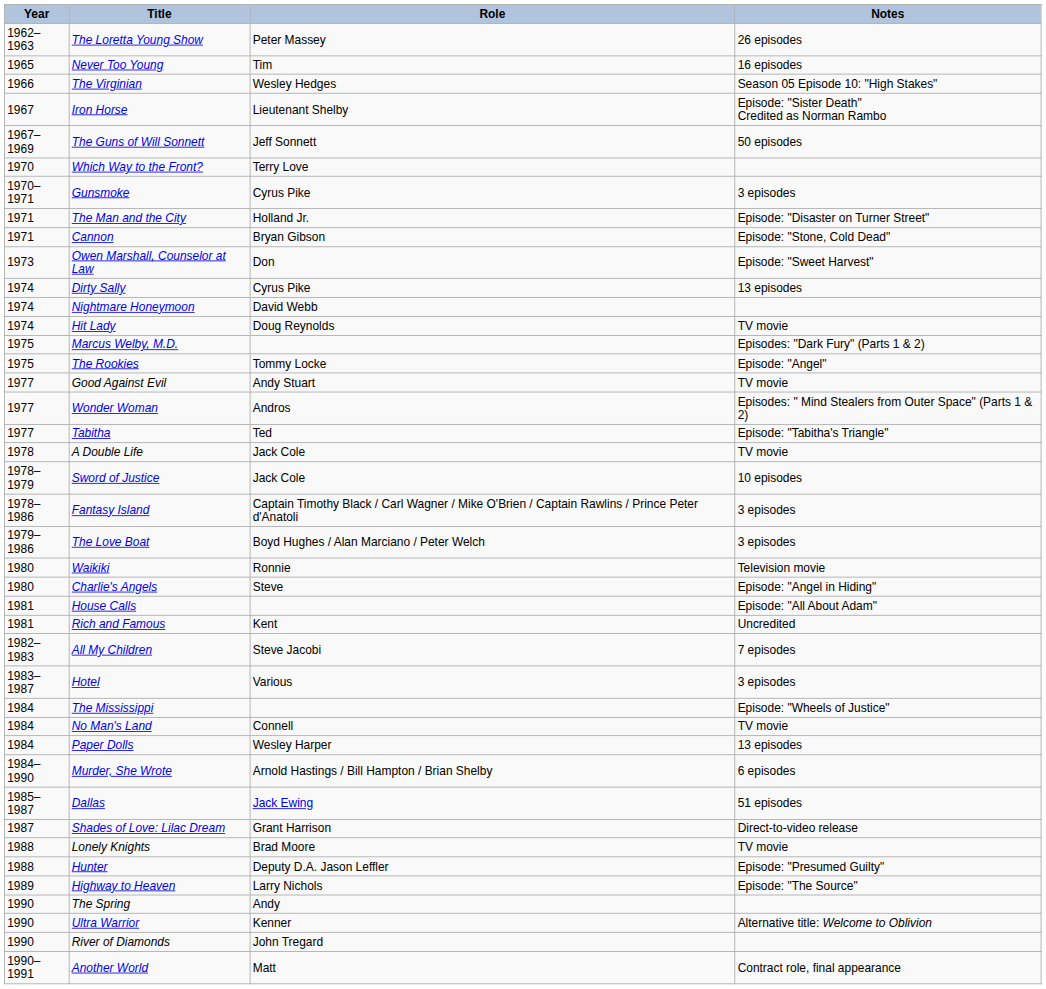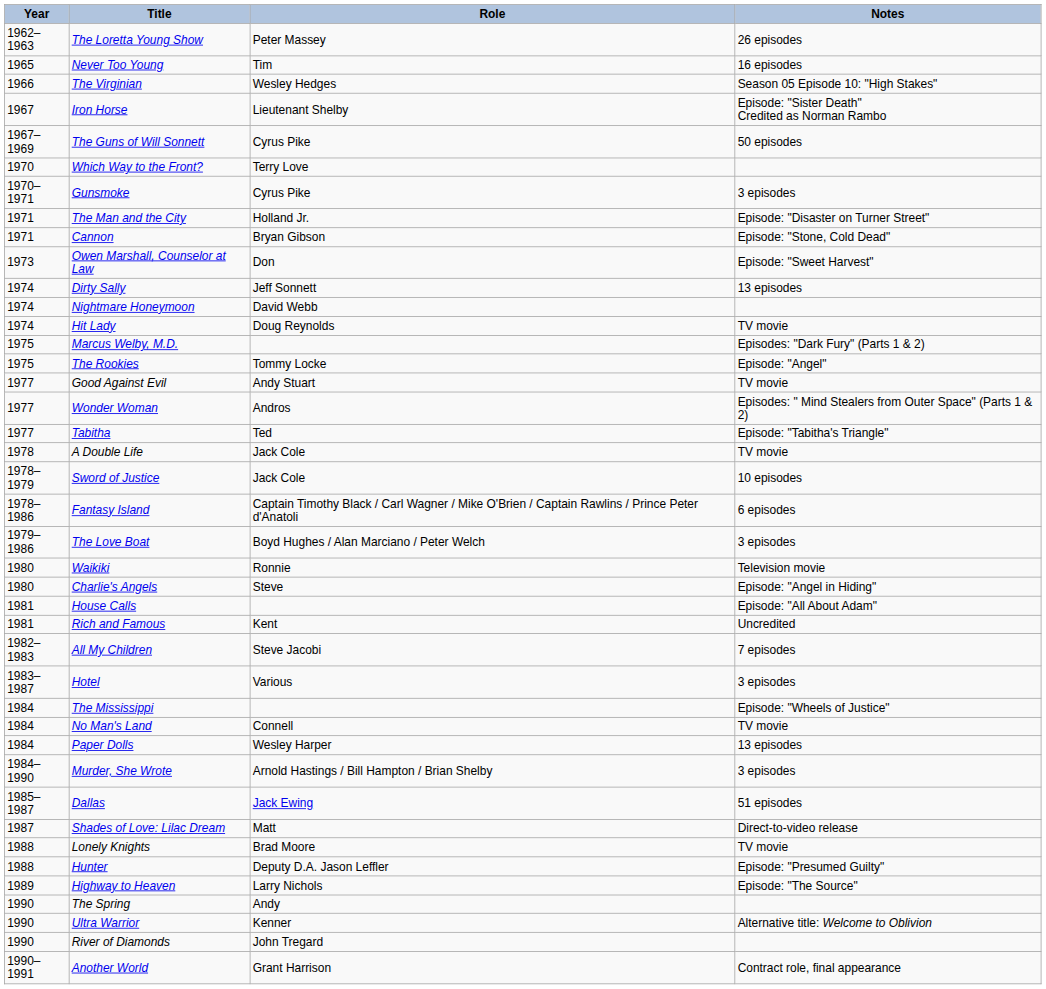The Guns of Will Sonnett | Role: Jeff Sonnett -> Cyrus Pike
Dirty Sally | Role: Cyrus Pike -> Jeff Sonnett
Fantasy Island | Notes: 3 episodes -> 6 episodes
Murder, She Wrote | Notes: 6 episodes -> 3 episodes
Shades of Love: Lilac Dream | Role: Grant Harrison -> Matt
Another World | Role: Matt -> Grant Harrison
